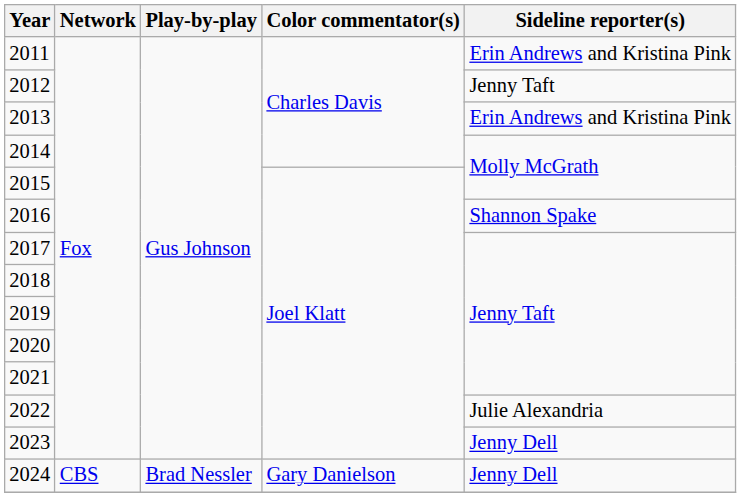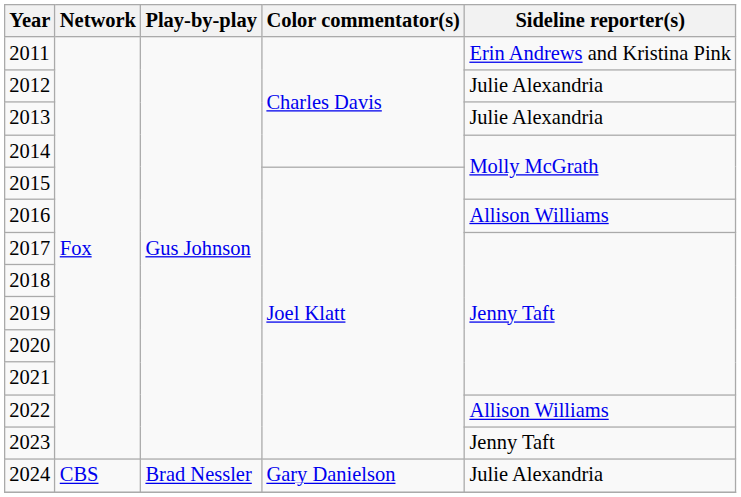2012 | Sideline reporter(s): Jenny Taft -> Julie Alexandria
2013 | Sideline reporter(s): Erin Andrews and Kristina Pink -> Julie Alexandria
2016 | Sideline reporter(s): Shannon Spake -> Allison Williams
2022 | Sideline reporter(s): Julie Alexandria -> Allison Williams
2023 | Sideline reporter(s): Jenny Dell -> Jenny Taft
2024 | Sideline reporter(s): Jenny Dell -> Julie Alexandria
